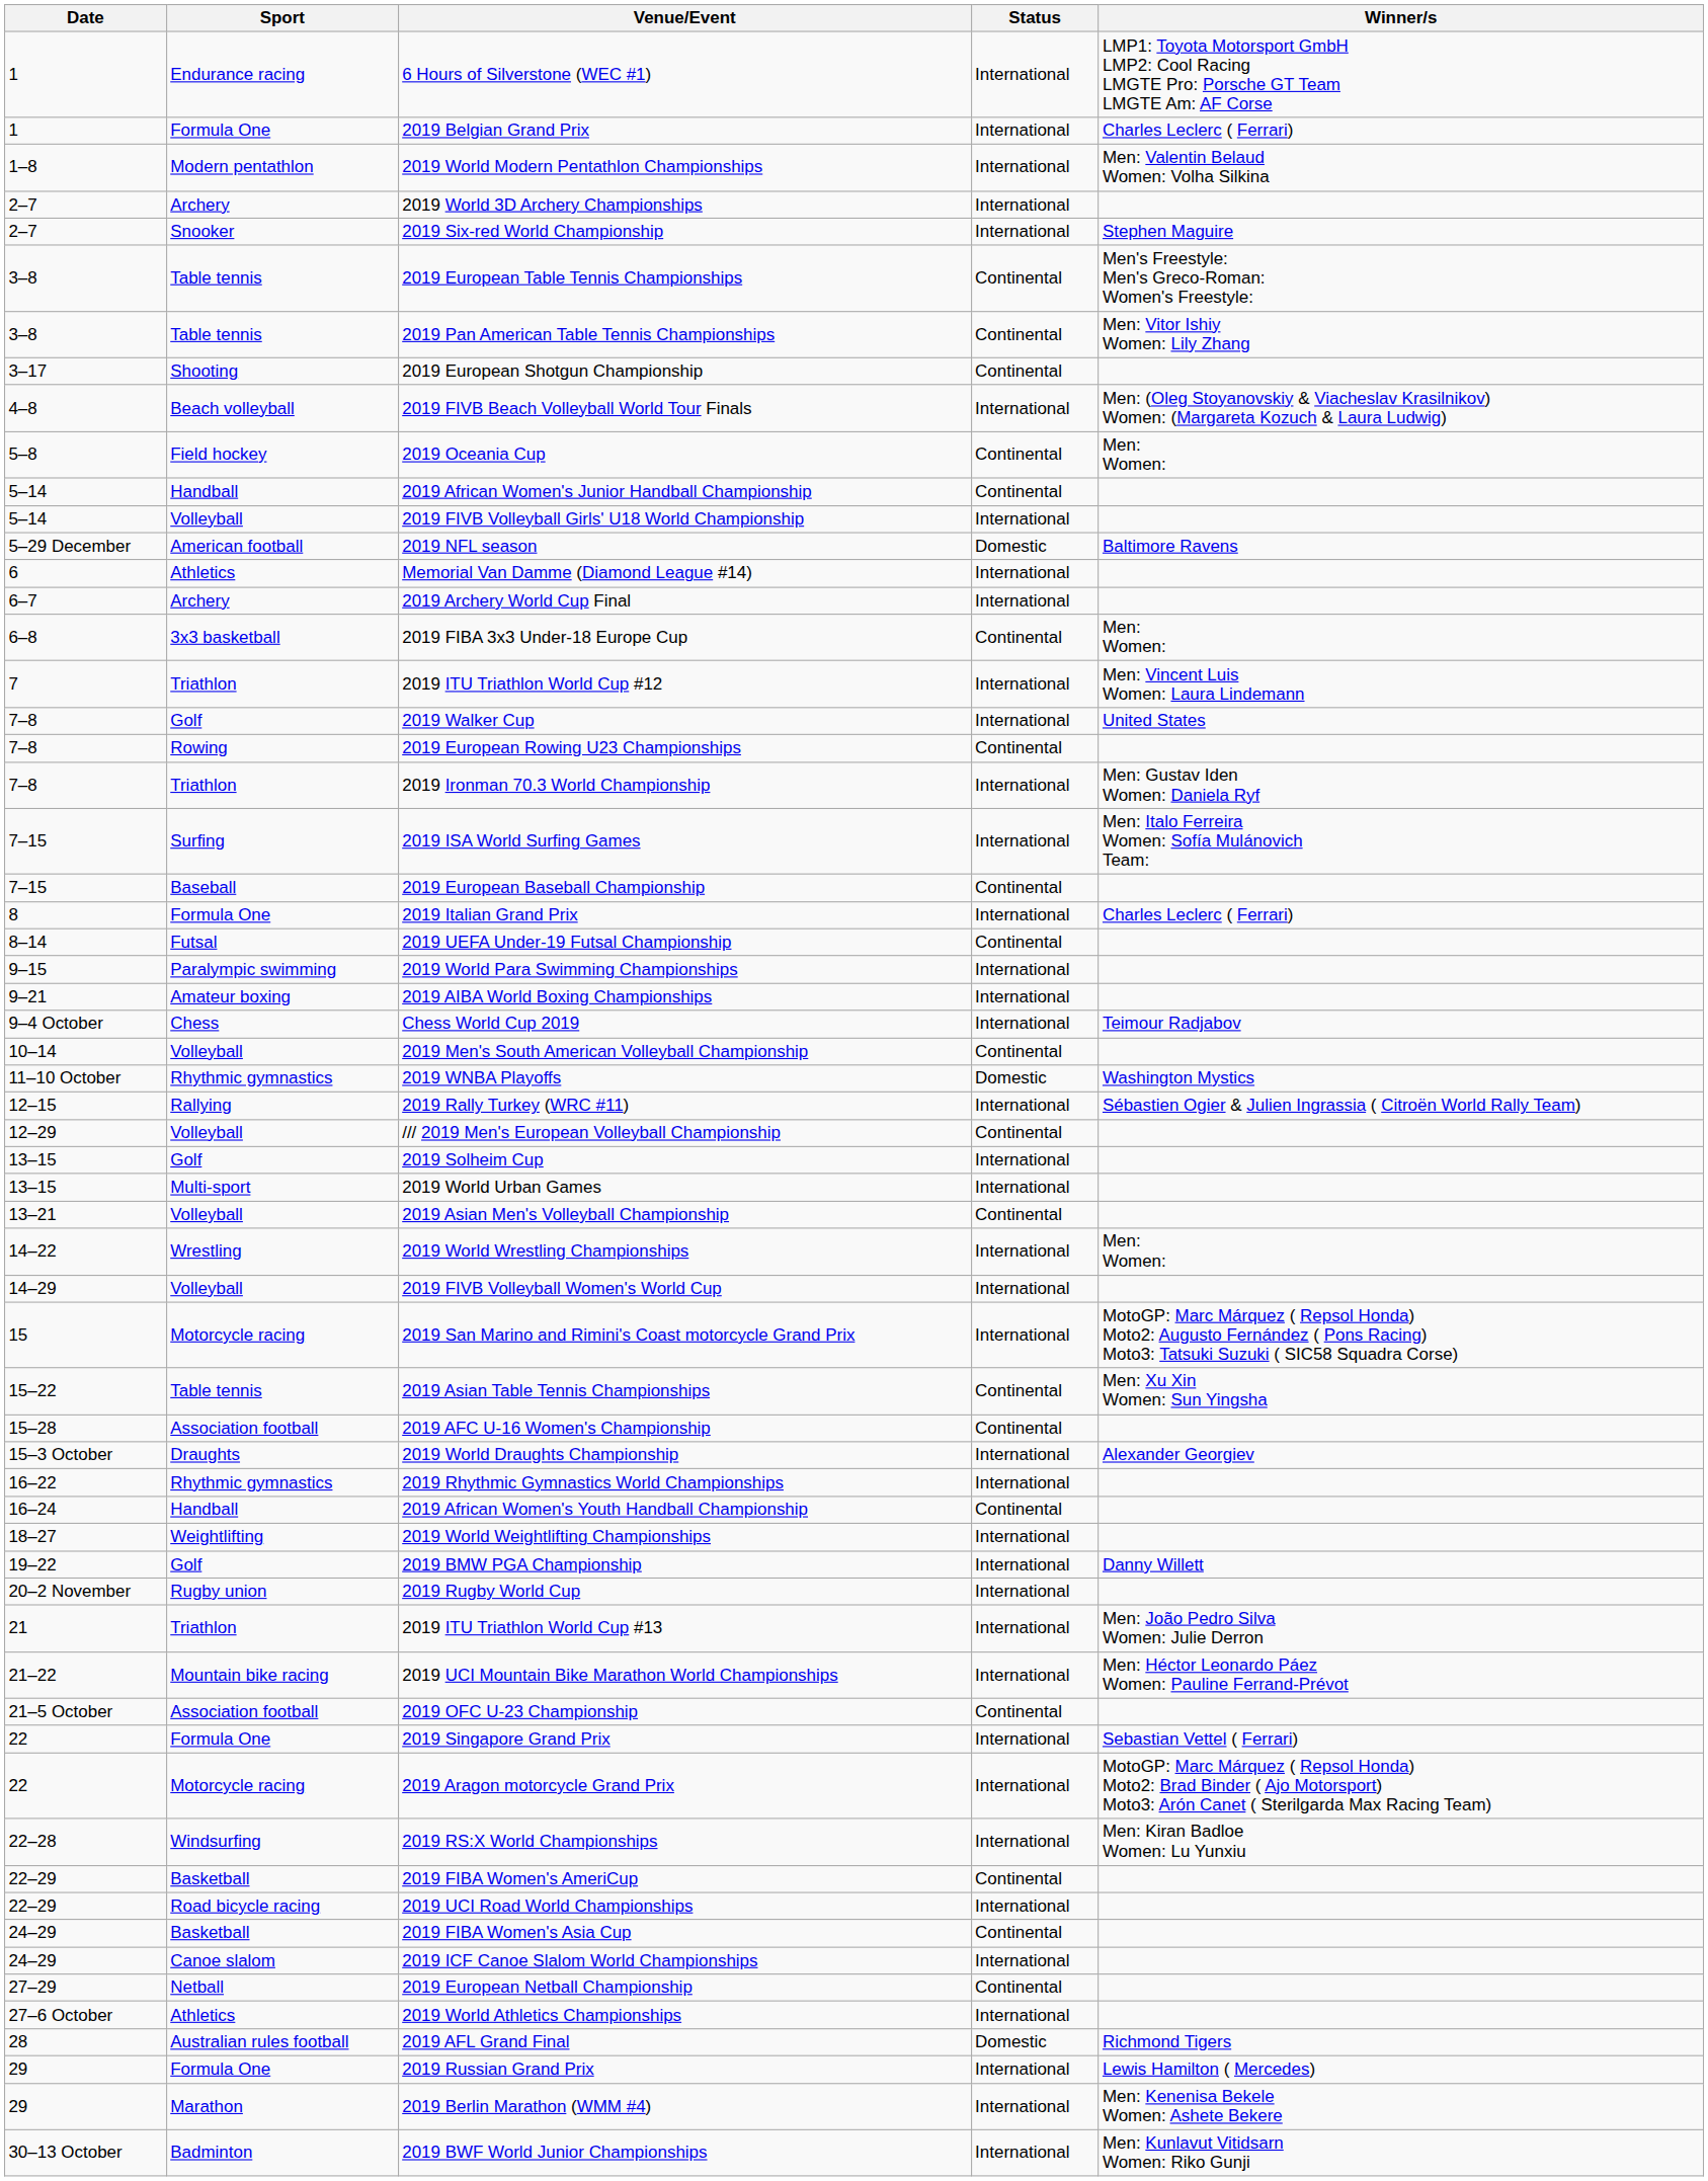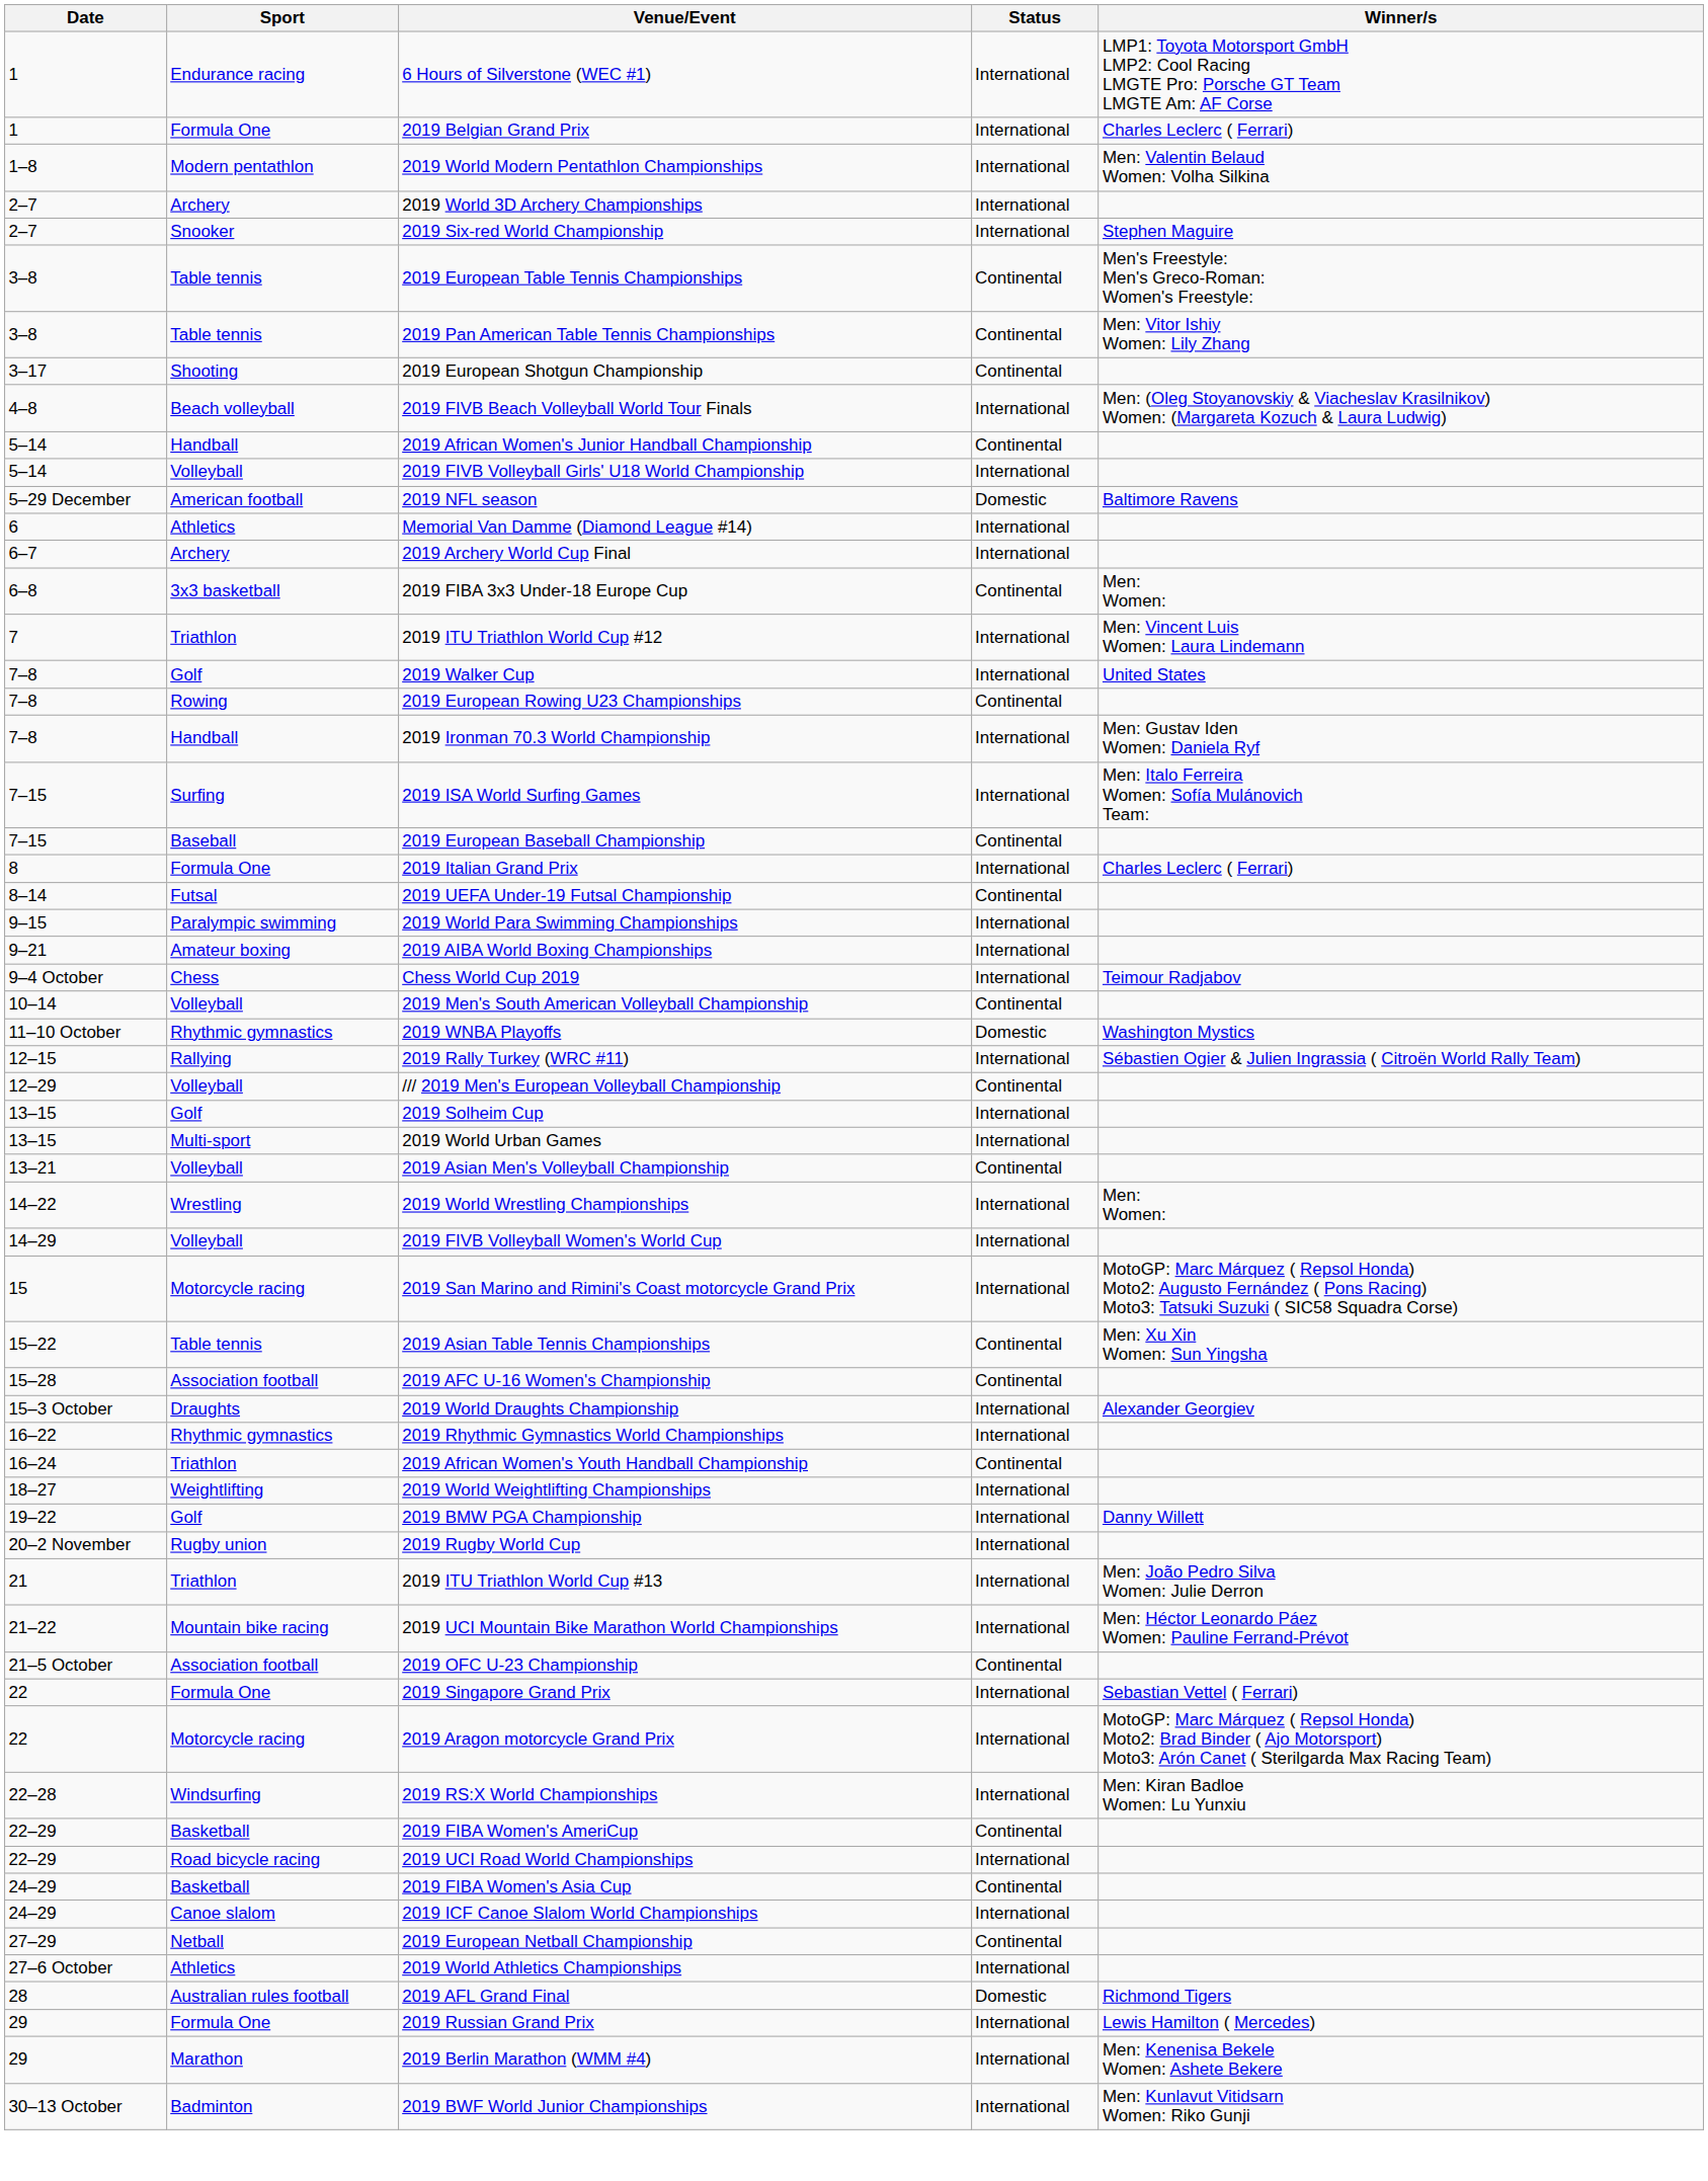- row: 5–8 | Field hockey | 2019 Oceania Cup | Continental | Men: Women:
2019 Ironman 70.3 World Championship | Sport: Triathlon -> Handball
2019 African Women's Youth Handball Championship | Sport: Handball -> Triathlon
